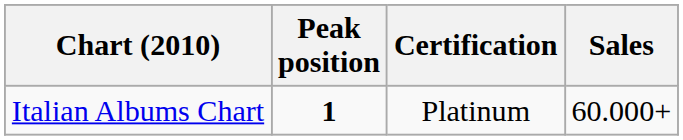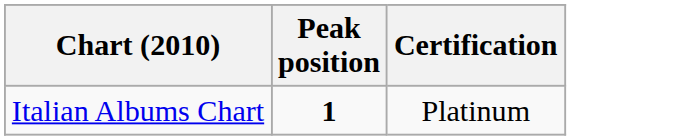- column: Sales | 60.000+
